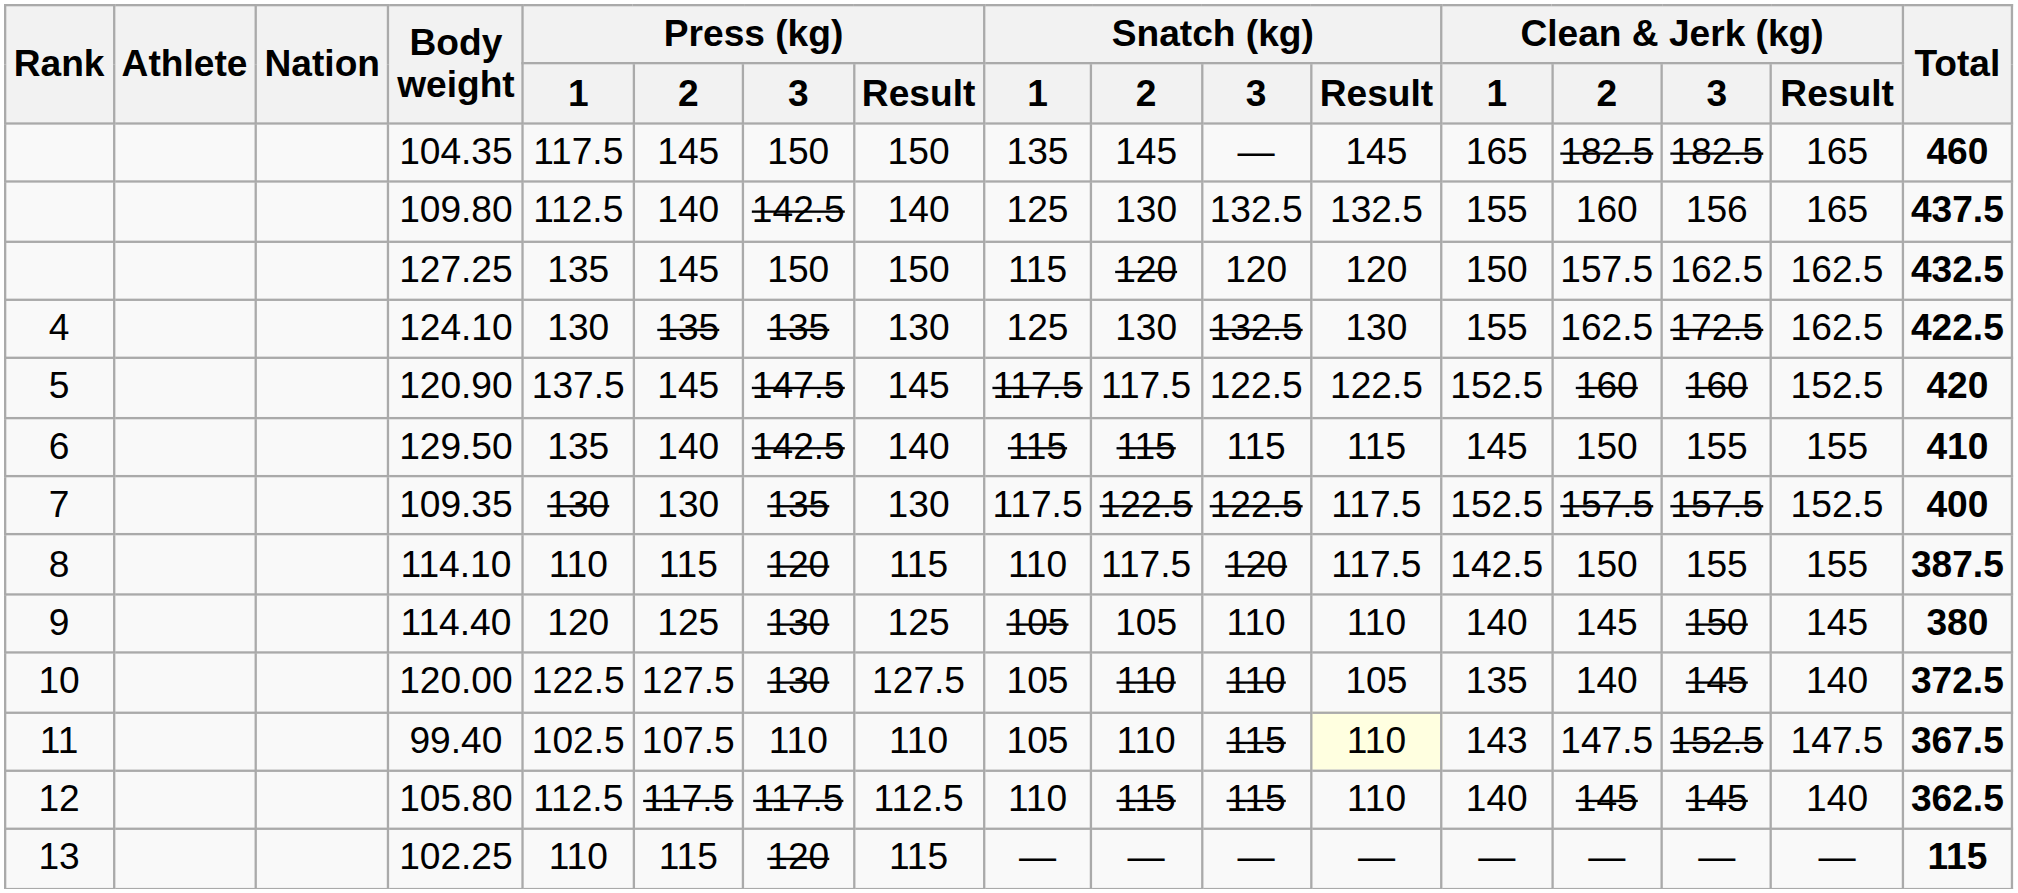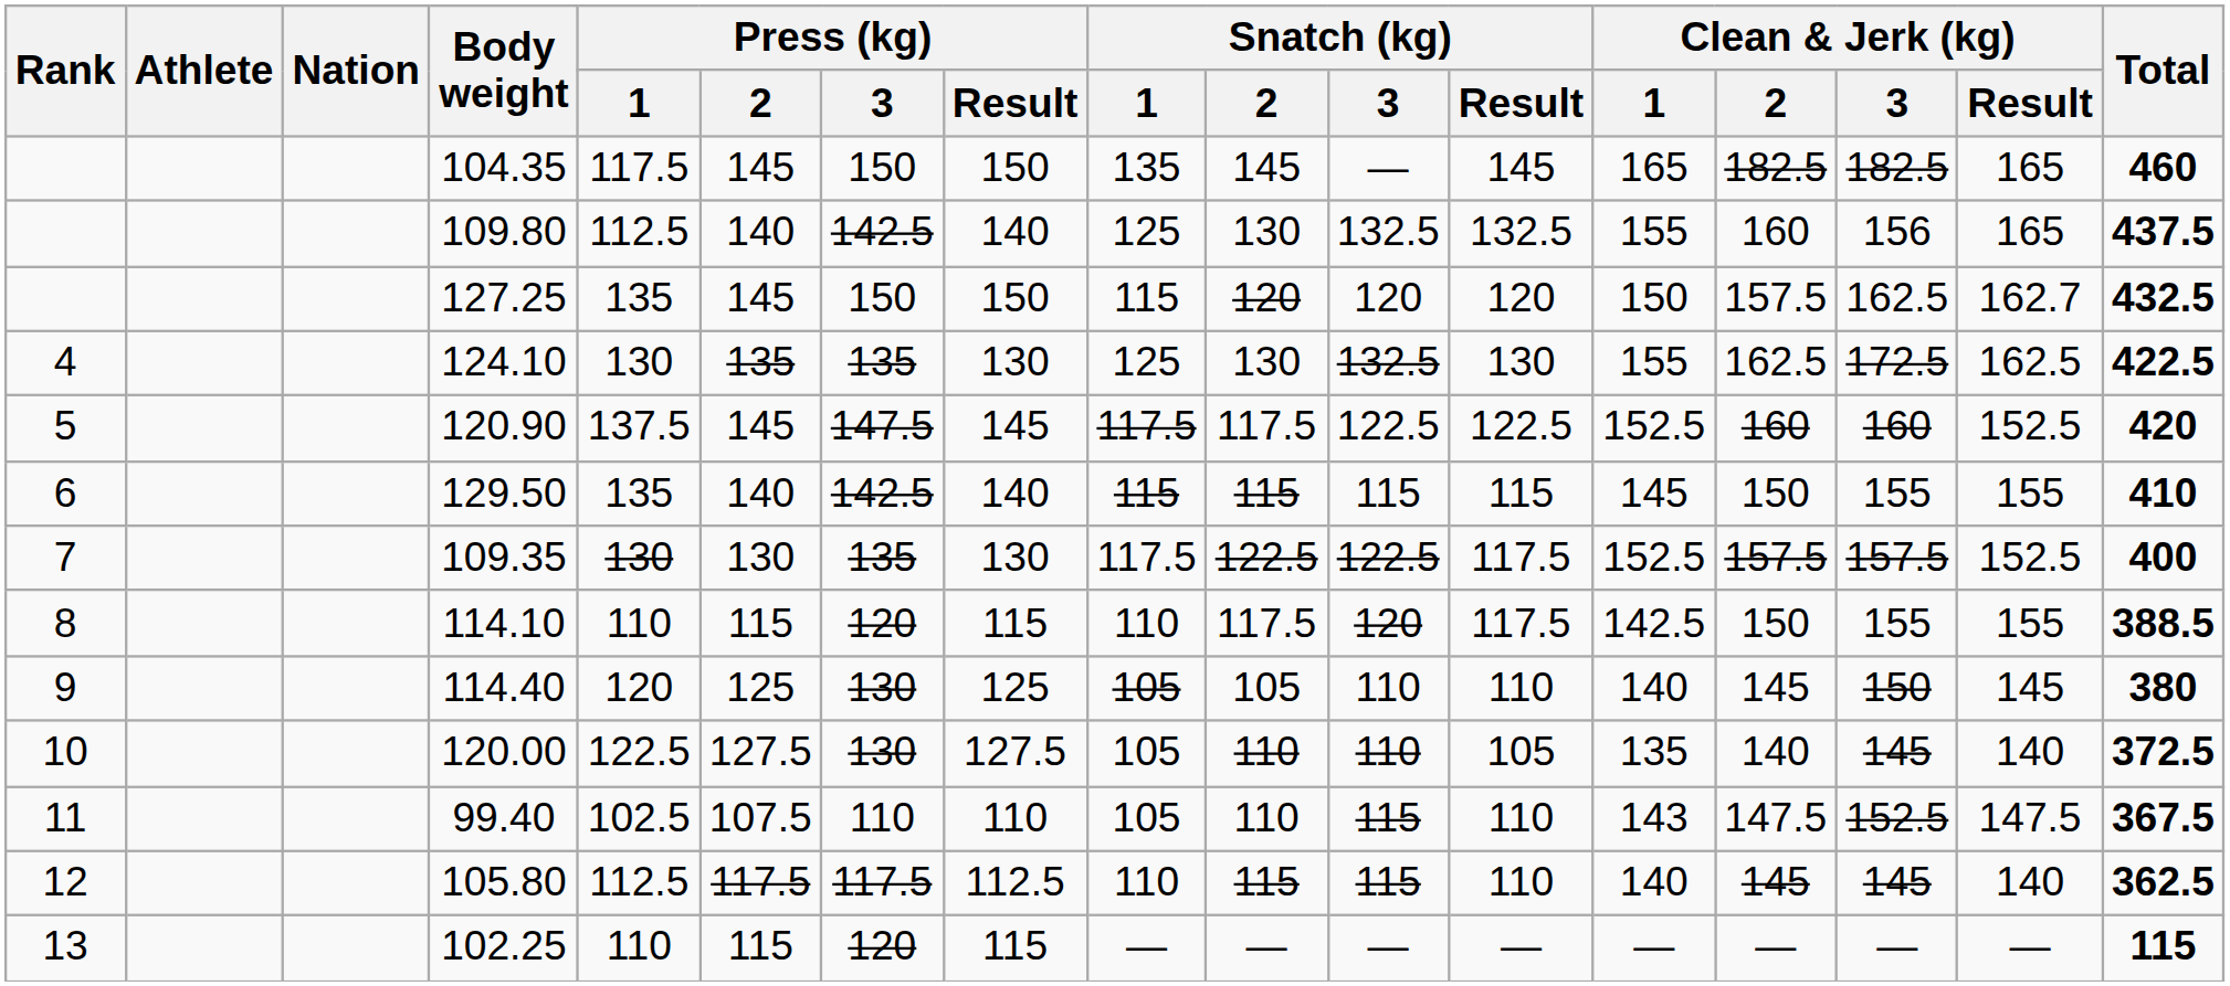127.25 | Clean & Jerk (kg) / Result: 162.5 -> 162.7
114.10 | Total: 387.5 -> 388.5
99.40 | Snatch (kg) / Result: lightyellow background -> no background
